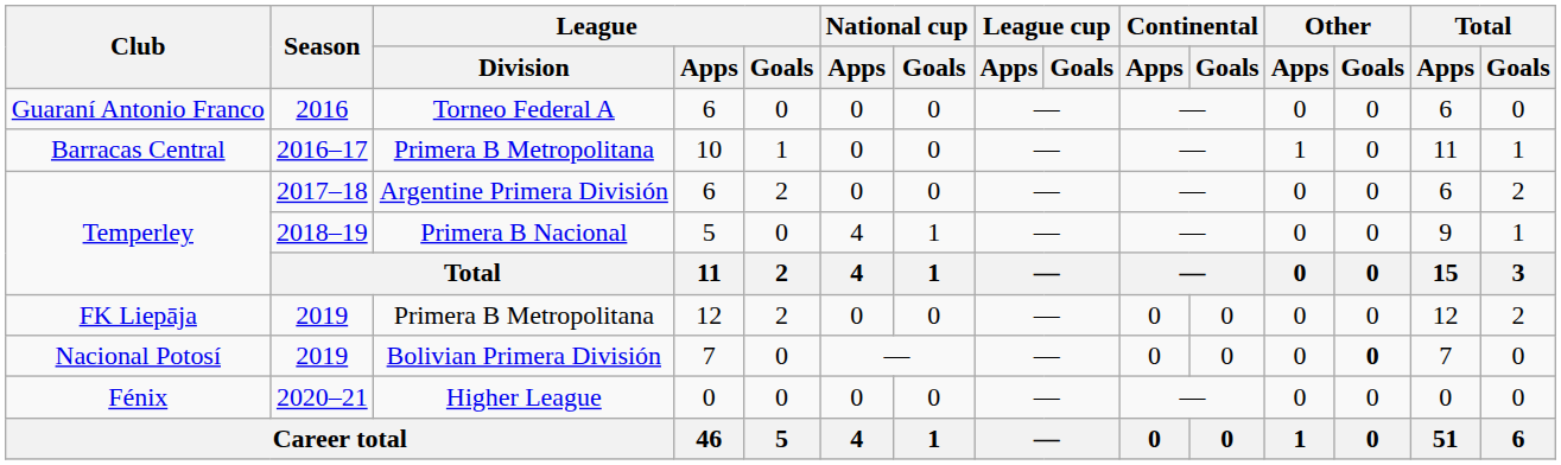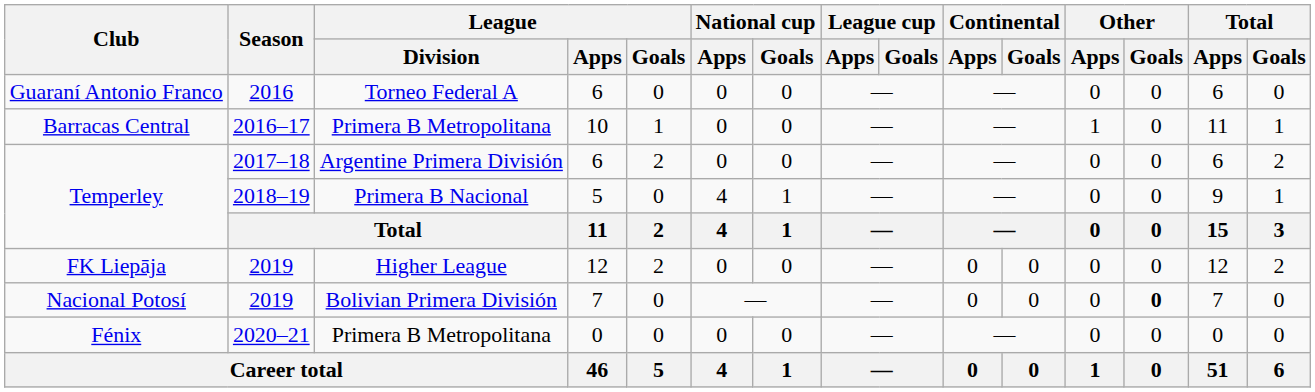FK Liepāja | League / Division: Primera B Metropolitana -> Higher League
Fénix | League / Division: Higher League -> Primera B Metropolitana
